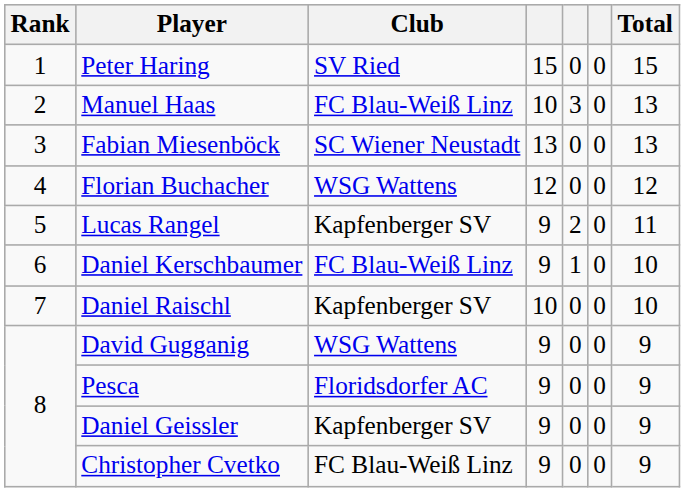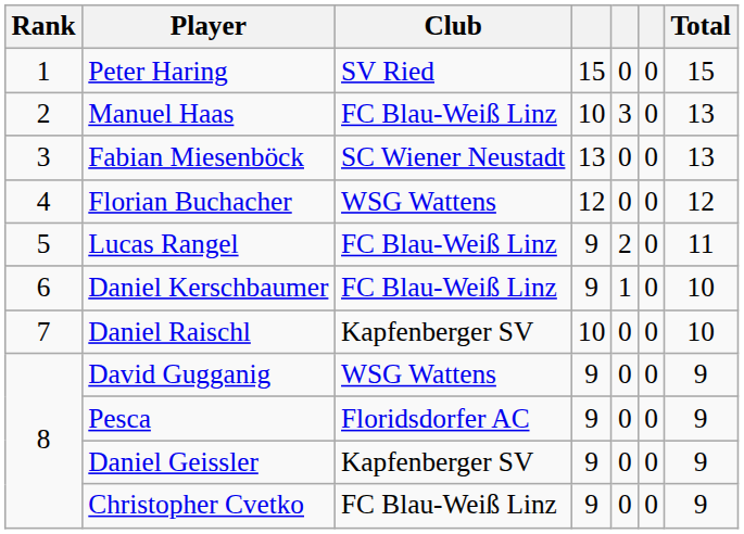Lucas Rangel | Club: Kapfenberger SV -> FC Blau-Weiß Linz
